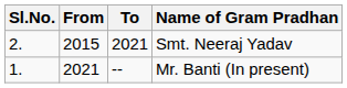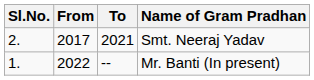Smt. Neeraj Yadav | From: 2015 -> 2017
Mr. Banti (In present) | From: 2021 -> 2022
